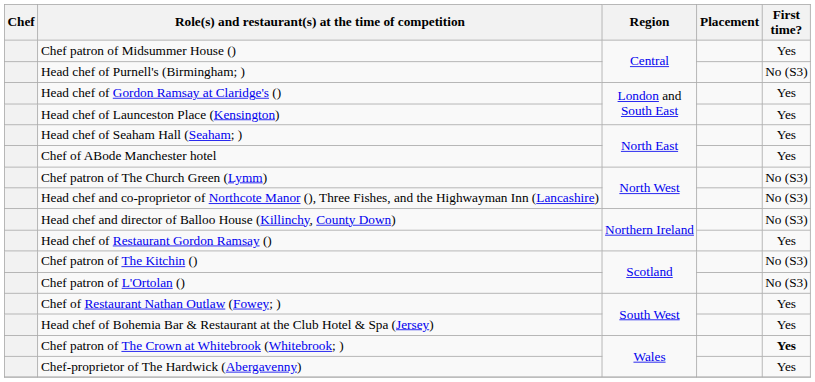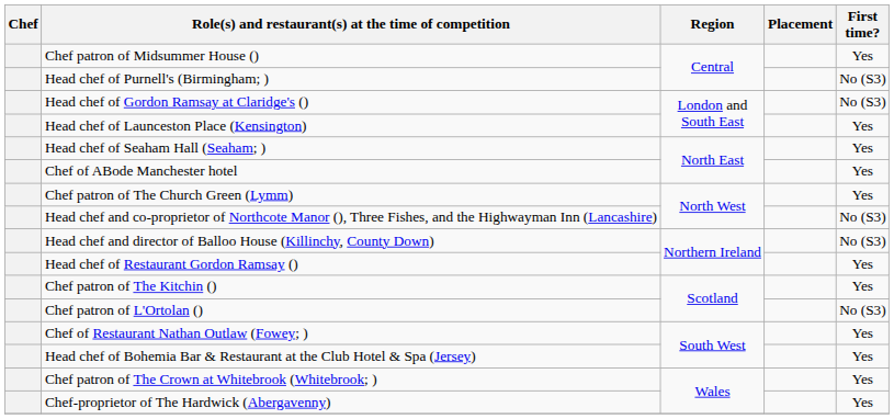Head chef of Gordon Ramsay at Claridge's () | First time?: Yes -> No (S3)
Chef patron of The Church Green (Lymm) | First time?: No (S3) -> Yes
Chef patron of The Kitchin () | First time?: No (S3) -> Yes
Chef patron of The Crown at Whitebrook (Whitebrook; ) | First time?: bold -> normal
